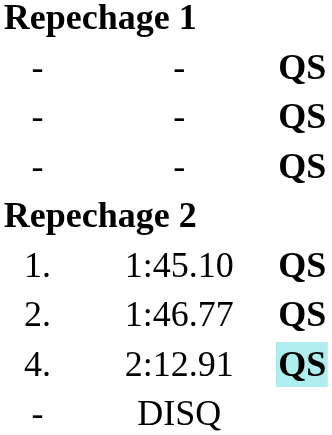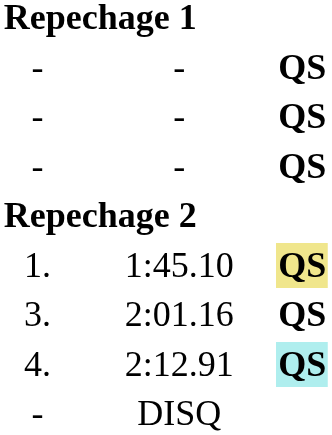1:45.10 | column 4: no background -> khaki background
- row: 2. | 1:46.77 | QS
+ row: 3. | 2:01.16 | QS
